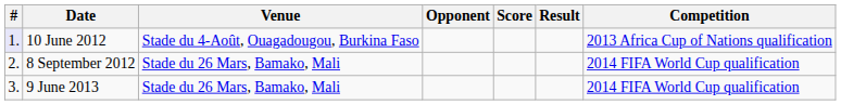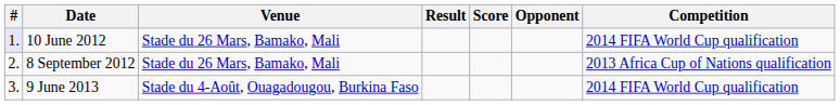columns swapped: Opponent <-> Result
10 June 2012 | Venue: Stade du 4-Août, Ouagadougou, Burkina Faso -> Stade du 26 Mars, Bamako, Mali
10 June 2012 | Competition: 2013 Africa Cup of Nations qualification -> 2014 FIFA World Cup qualification
8 September 2012 | Competition: 2014 FIFA World Cup qualification -> 2013 Africa Cup of Nations qualification
9 June 2013 | Venue: Stade du 26 Mars, Bamako, Mali -> Stade du 4-Août, Ouagadougou, Burkina Faso
